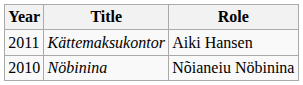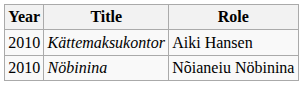Kättemaksukontor | Year: 2011 -> 2010
